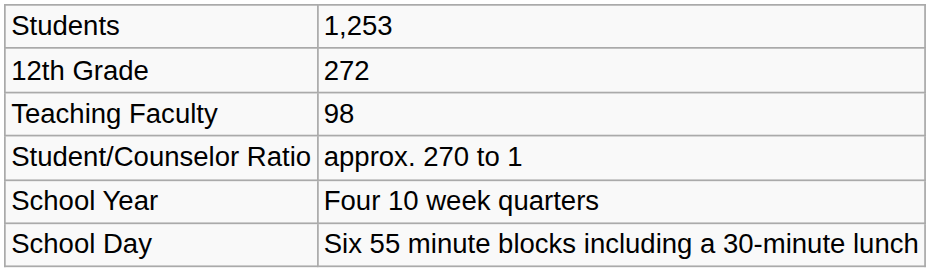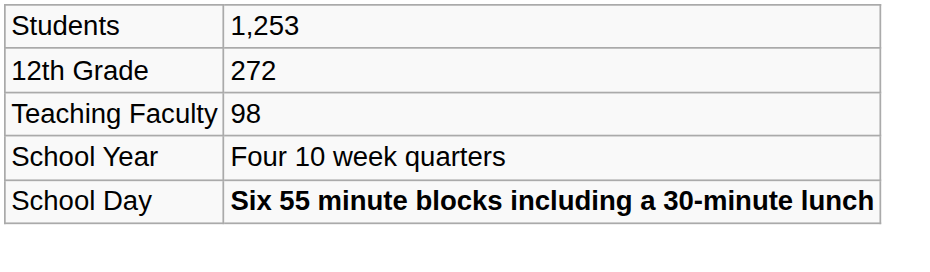- row: Student/Counselor Ratio | approx. 270 to 1
School Day | column 2: normal -> bold
